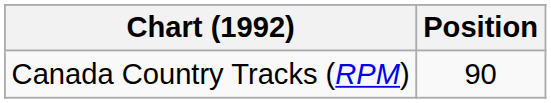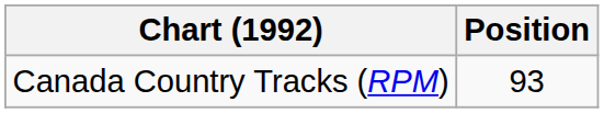Canada Country Tracks (RPM) | Position: 90 -> 93
